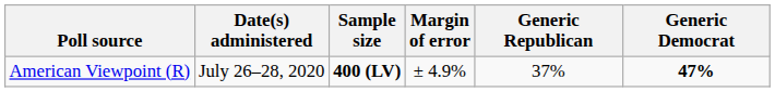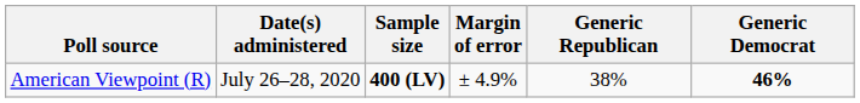American Viewpoint (R) | Generic Republican: 37% -> 38%
American Viewpoint (R) | Generic Democrat: 47% -> 46%
